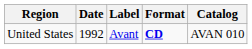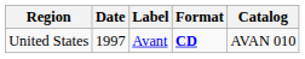United States | Date: 1992 -> 1997
